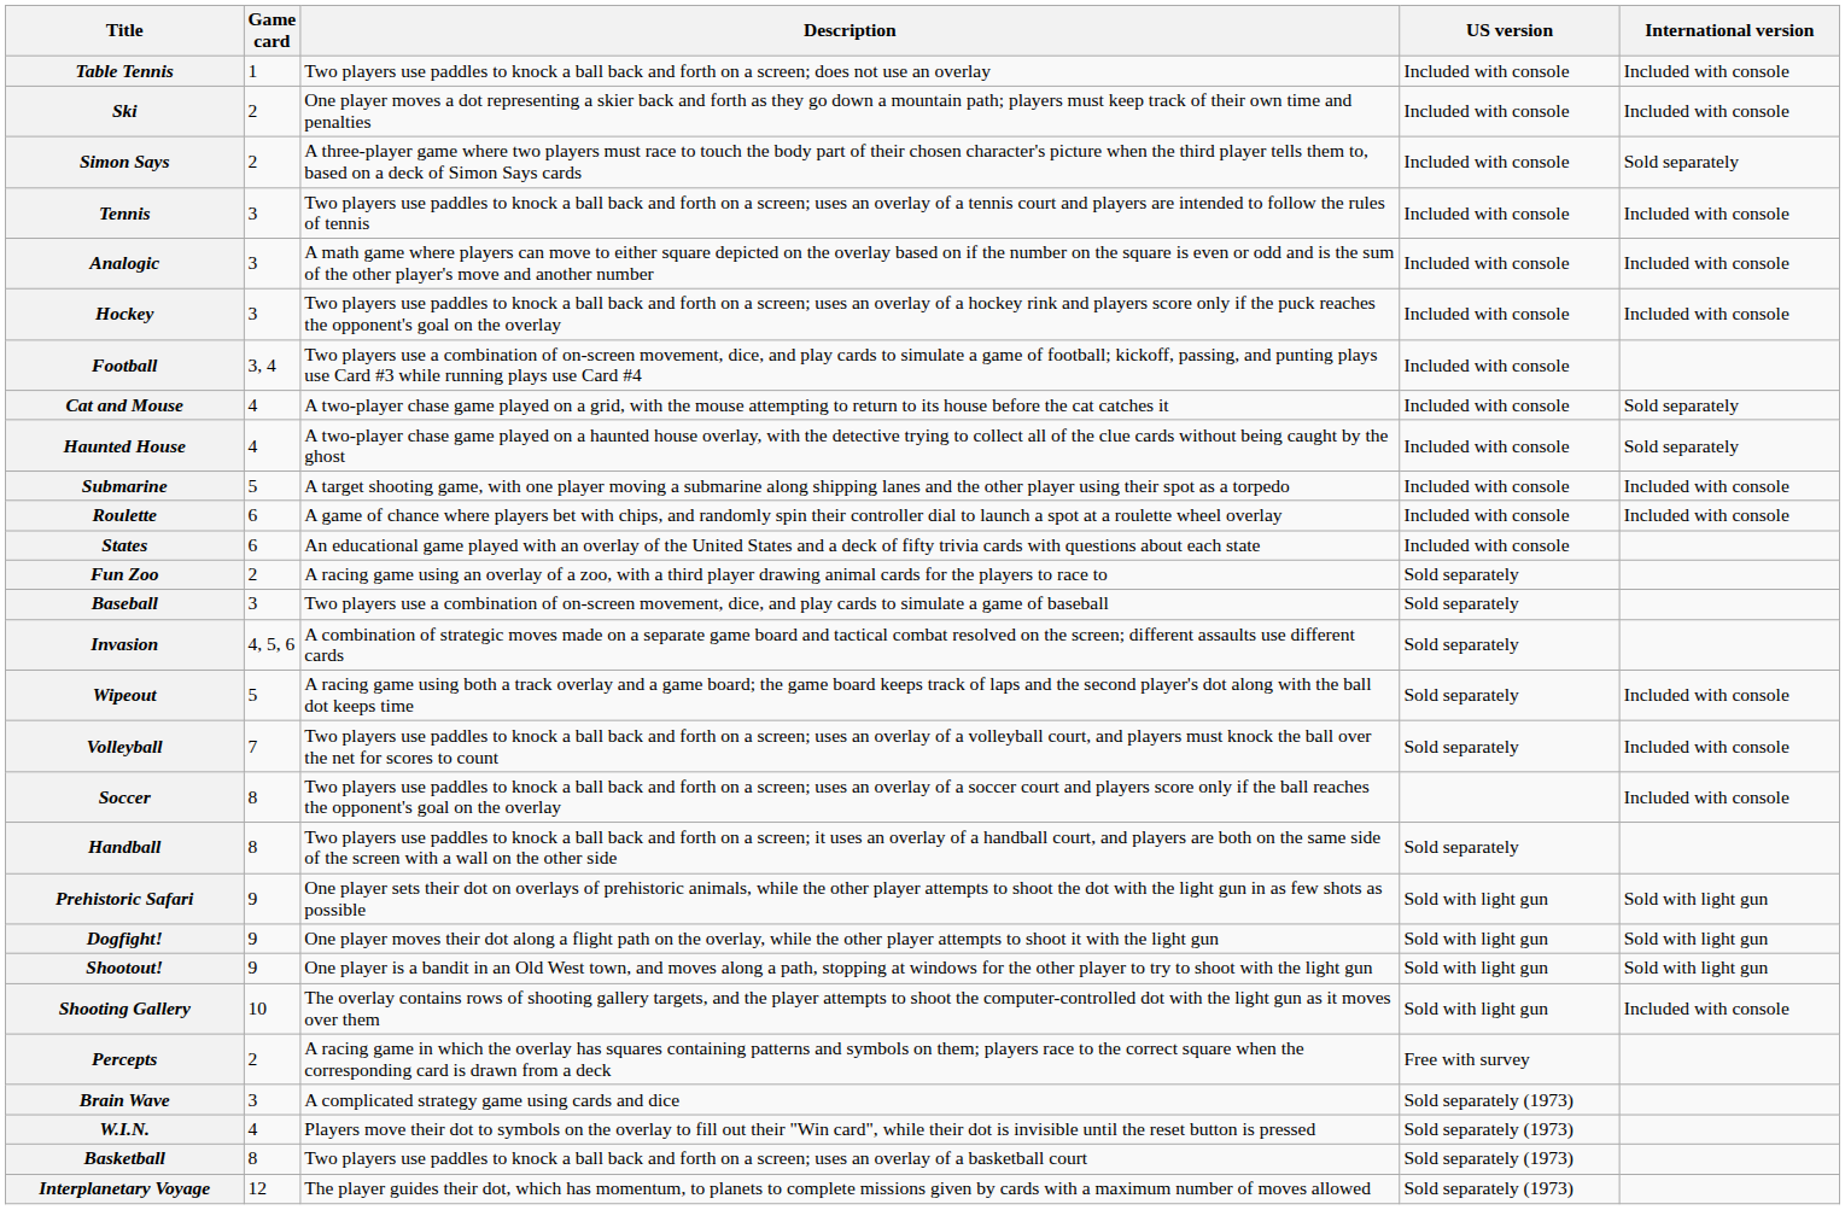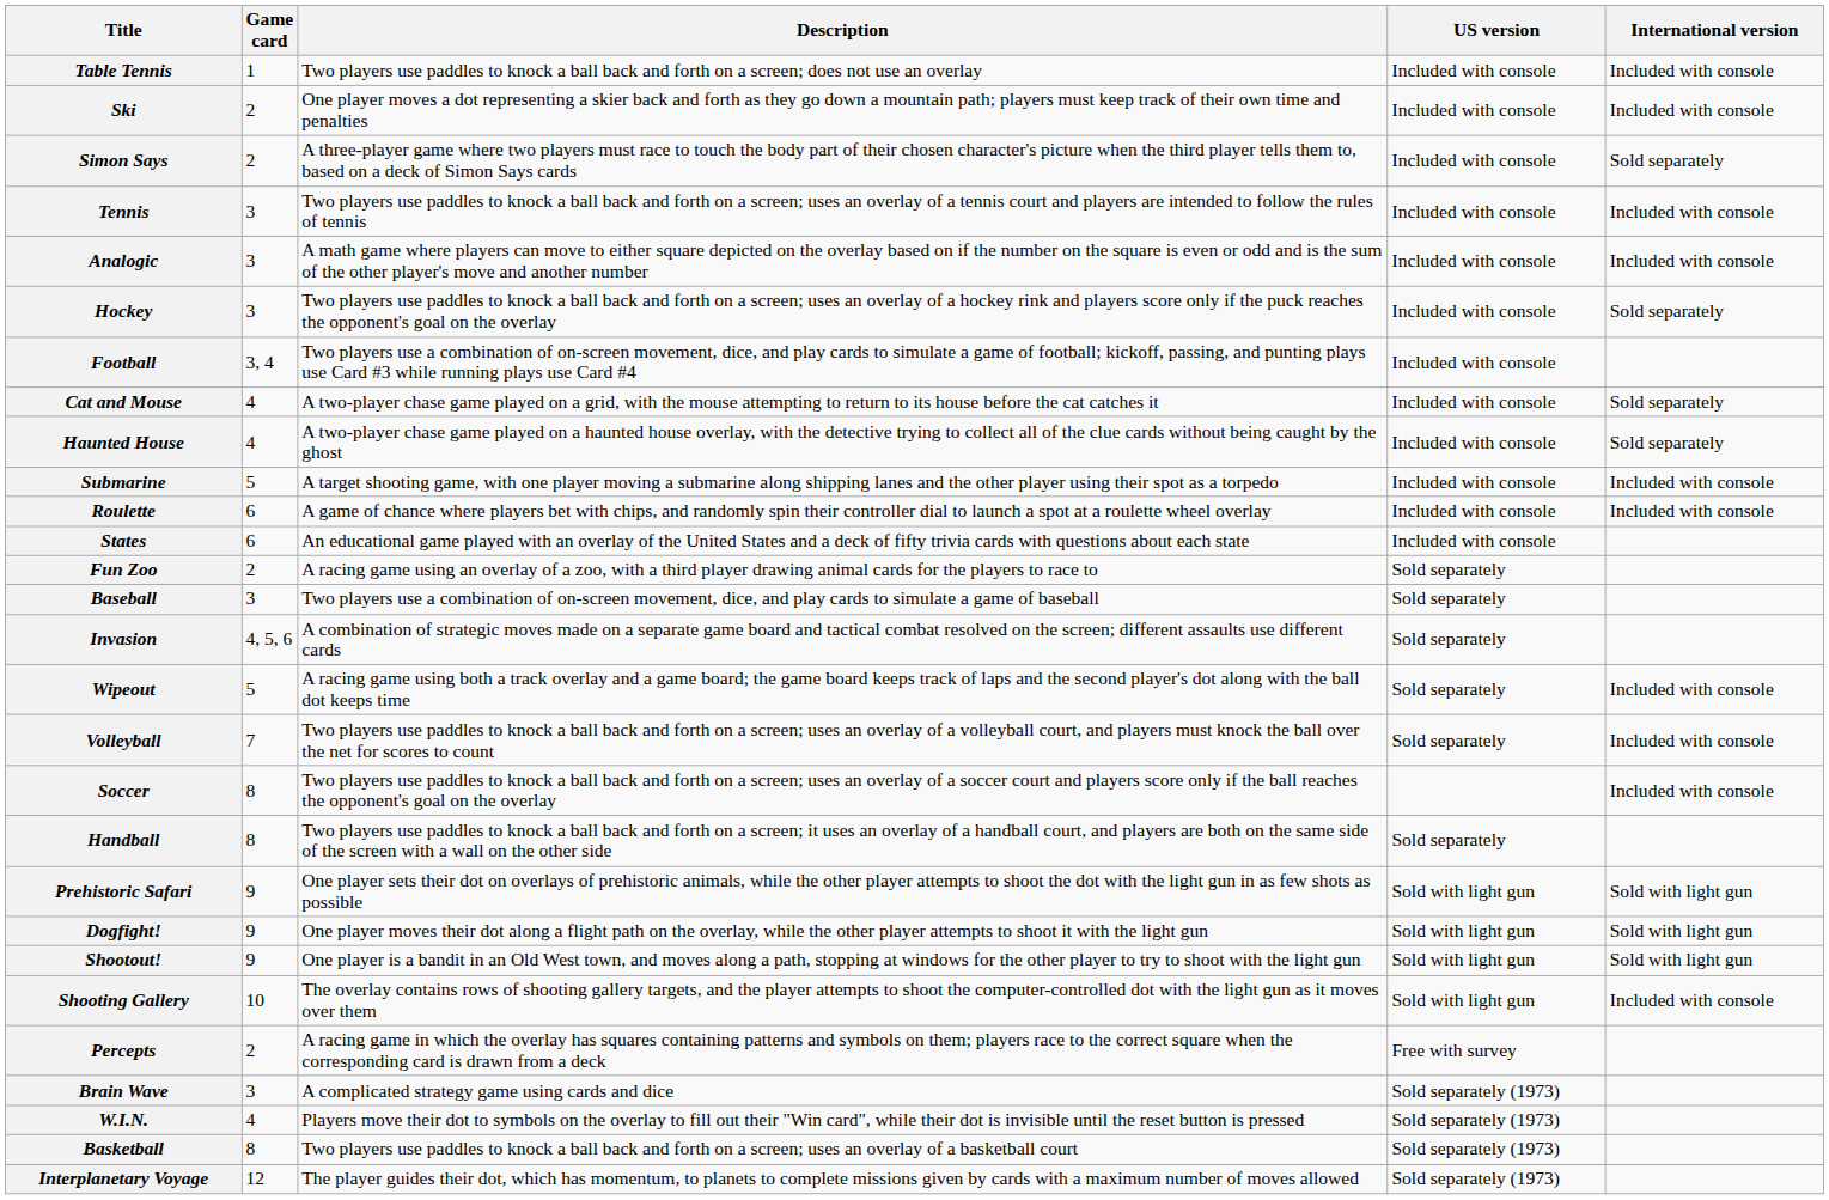Hockey | International version: Included with console -> Sold separately
